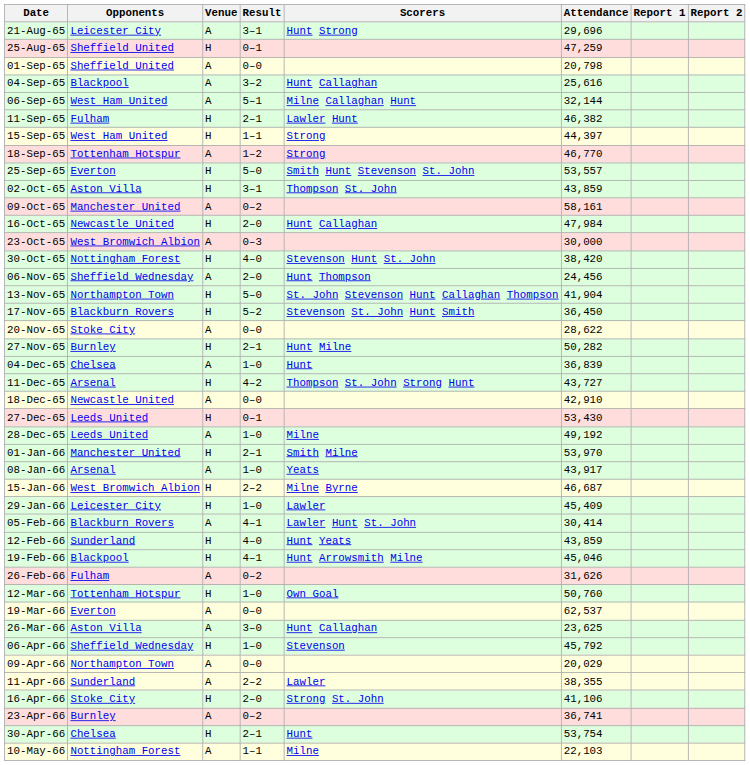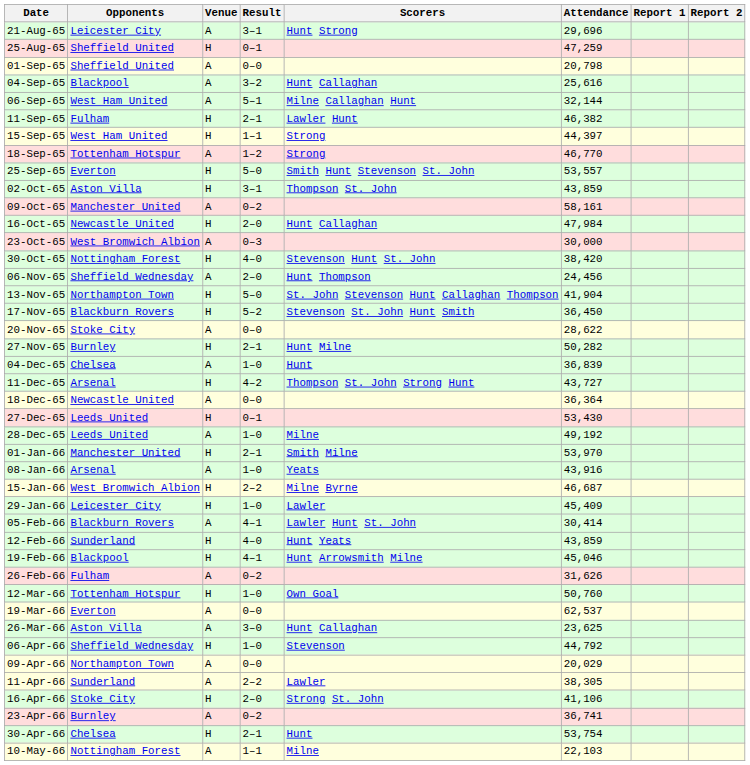18-Dec-65 | Attendance: 42,910 -> 36,364
08-Jan-66 | Attendance: 43,917 -> 43,916
06-Apr-66 | Attendance: 45,792 -> 44,792
11-Apr-66 | Attendance: 38,355 -> 38,305
